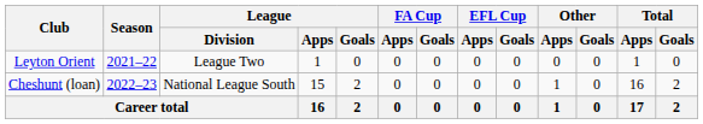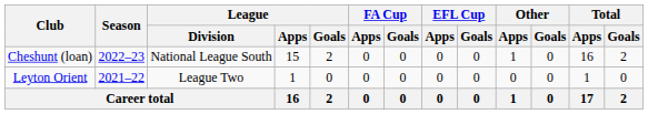rows swapped: Leyton Orient <-> Cheshunt (loan)
